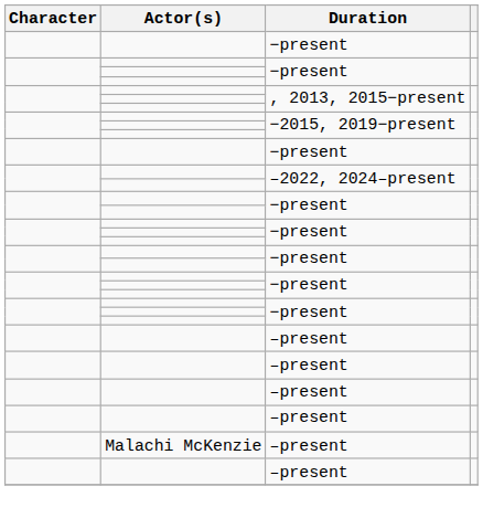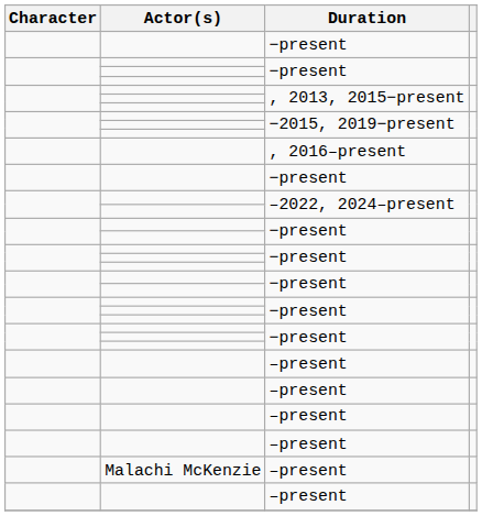+ row: , 2016–present
